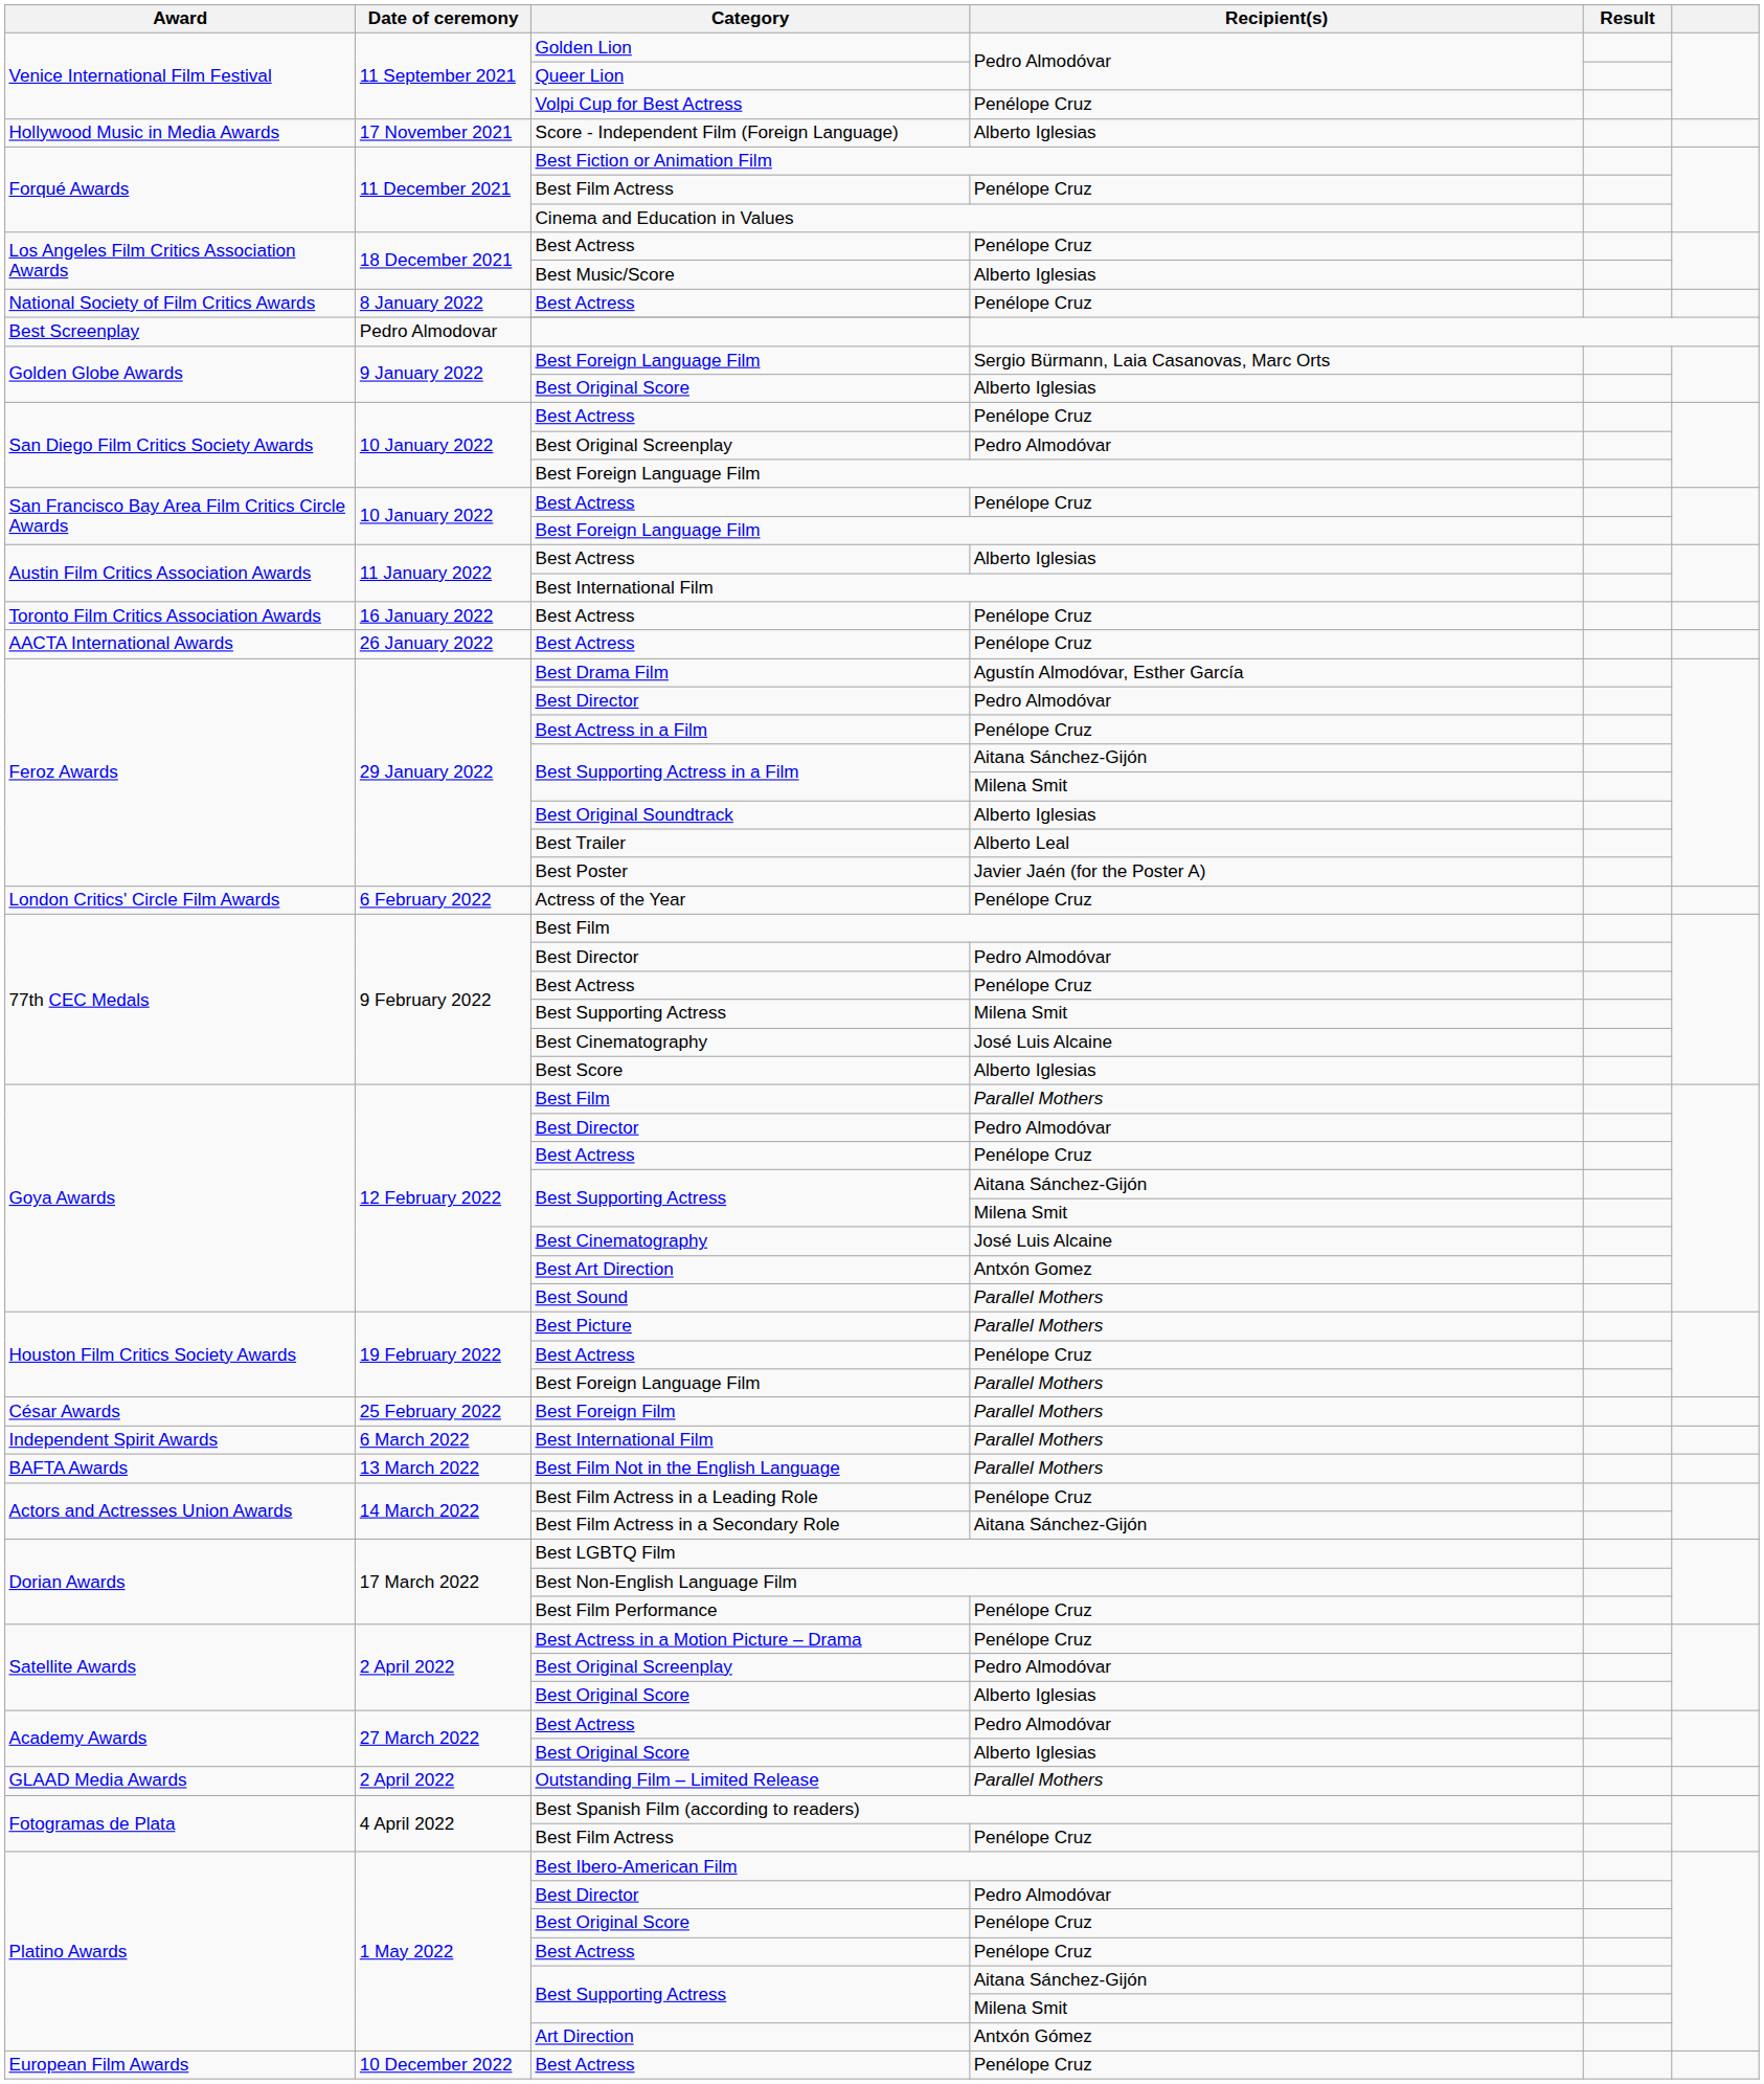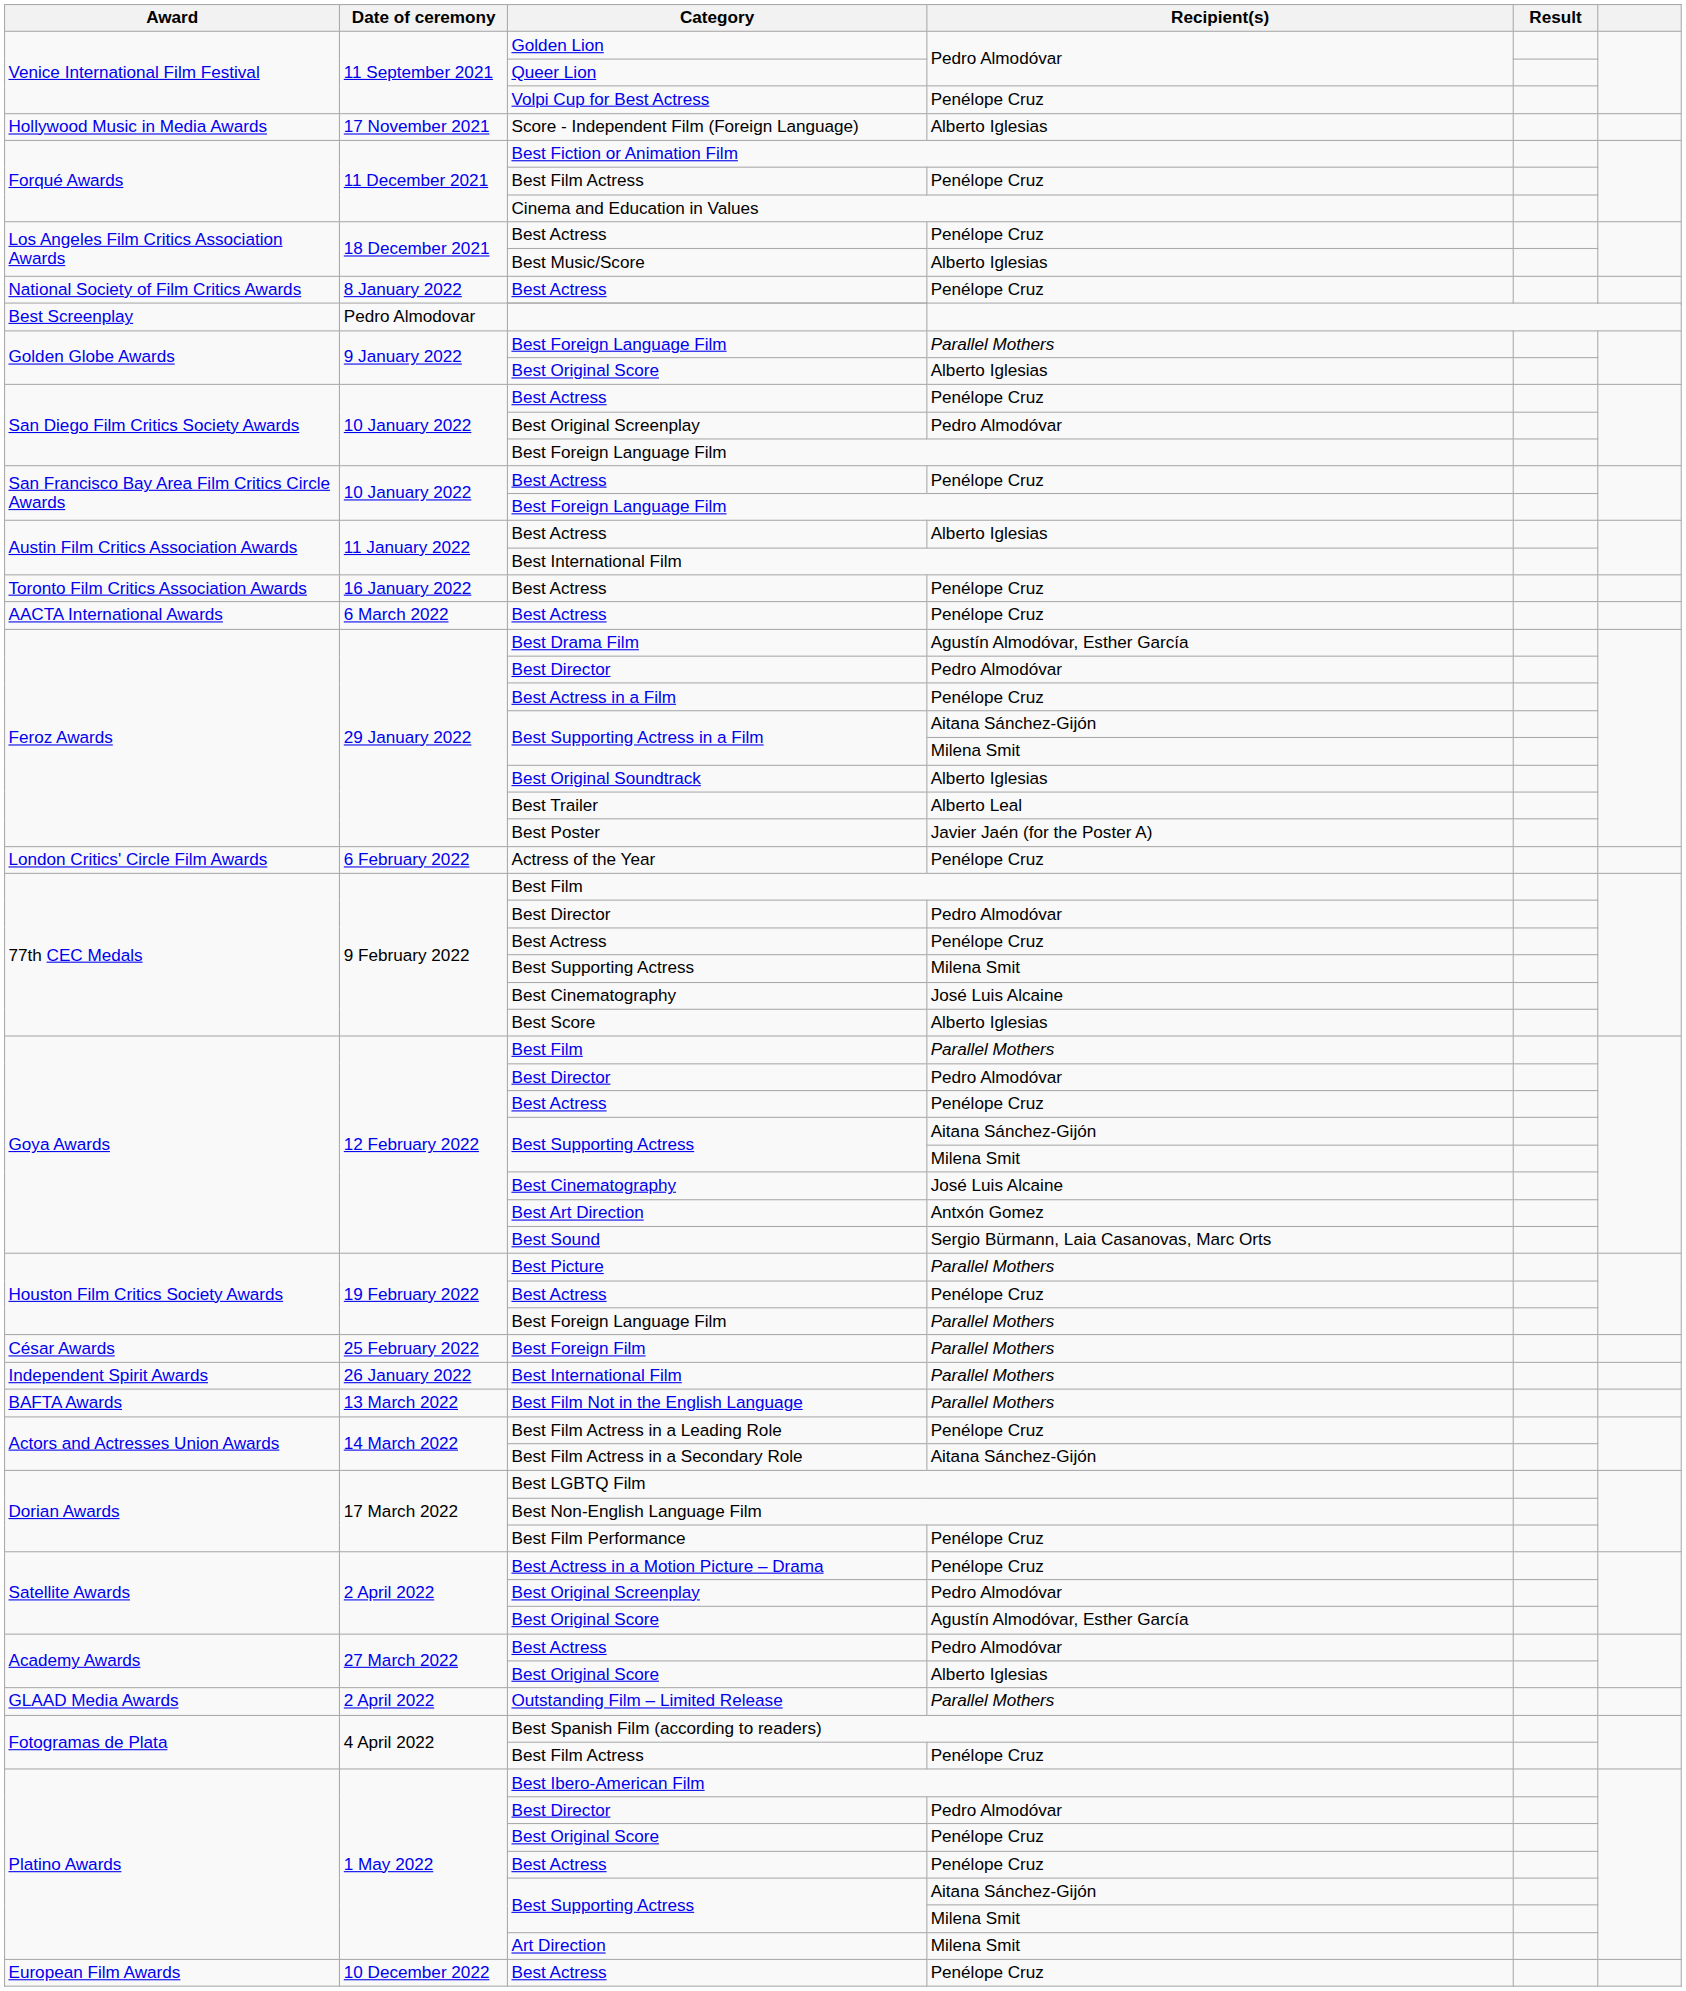Golden Globe Awards / Best Foreign Language Film | Recipient(s): Sergio Bürmann, Laia Casanovas, Marc Orts -> Parallel Mothers
AACTA International Awards / Best Actress | Date of ceremony: 26 January 2022 -> 6 March 2022
Best Sound | Recipient(s): Parallel Mothers -> Sergio Bürmann, Laia Casanovas, Marc Orts
Independent Spirit Awards / Best International Film | Date of ceremony: 6 March 2022 -> 26 January 2022
Satellite Awards / Best Original Score | Recipient(s): Alberto Iglesias -> Agustín Almodóvar, Esther García
Art Direction | Recipient(s): Antxón Gómez -> Milena Smit
